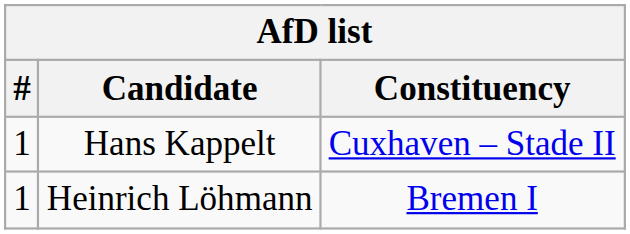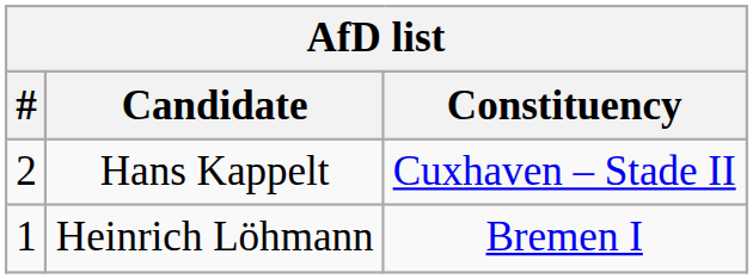Hans Kappelt | #: 1 -> 2
